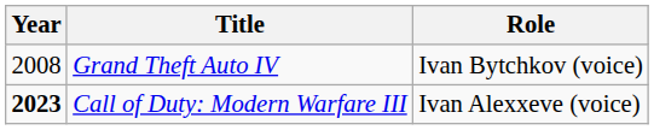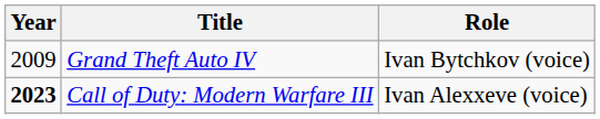Grand Theft Auto IV | Year: 2008 -> 2009
